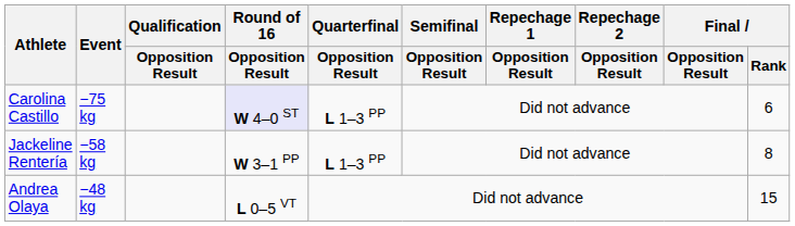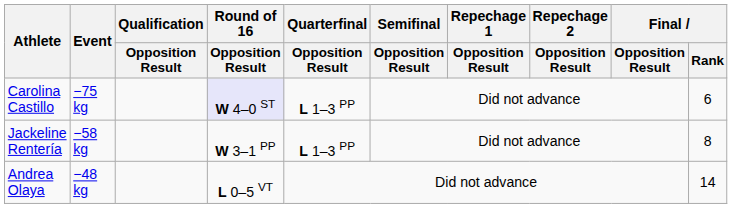Andrea Olaya | Final / Rank: 15 -> 14
